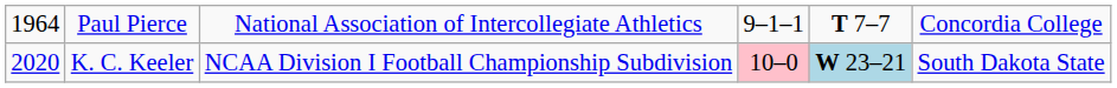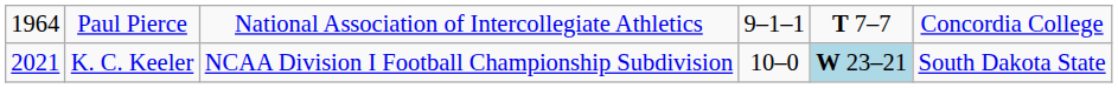K. C. Keeler | column 1: 2020 -> 2021
K. C. Keeler | column 4: pink background -> no background
